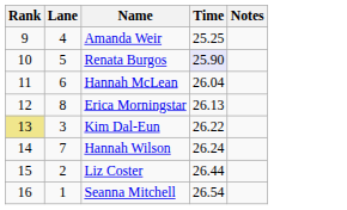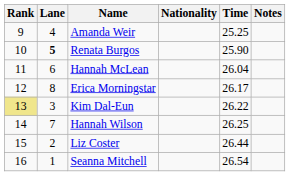+ column: Nationality
Renata Burgos | Lane: normal -> bold
Renata Burgos | Time: lavender background -> no background
Erica Morningstar | Time: 26.13 -> 26.17
Hannah Wilson | Time: 26.24 -> 26.25
